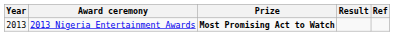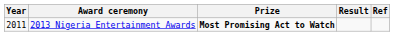2013 Nigeria Entertainment Awards | Year: 2013 -> 2011
